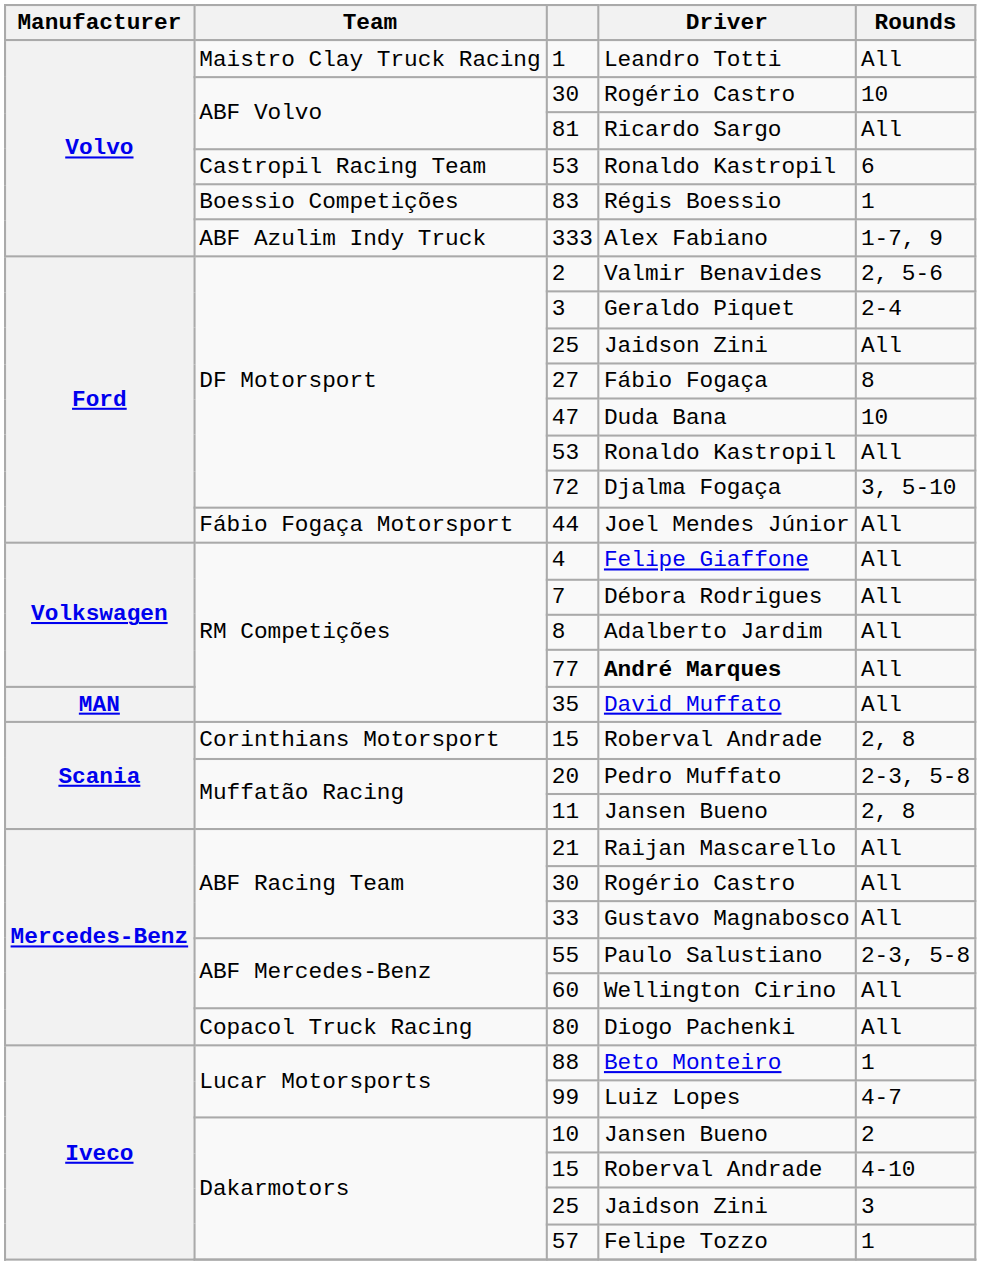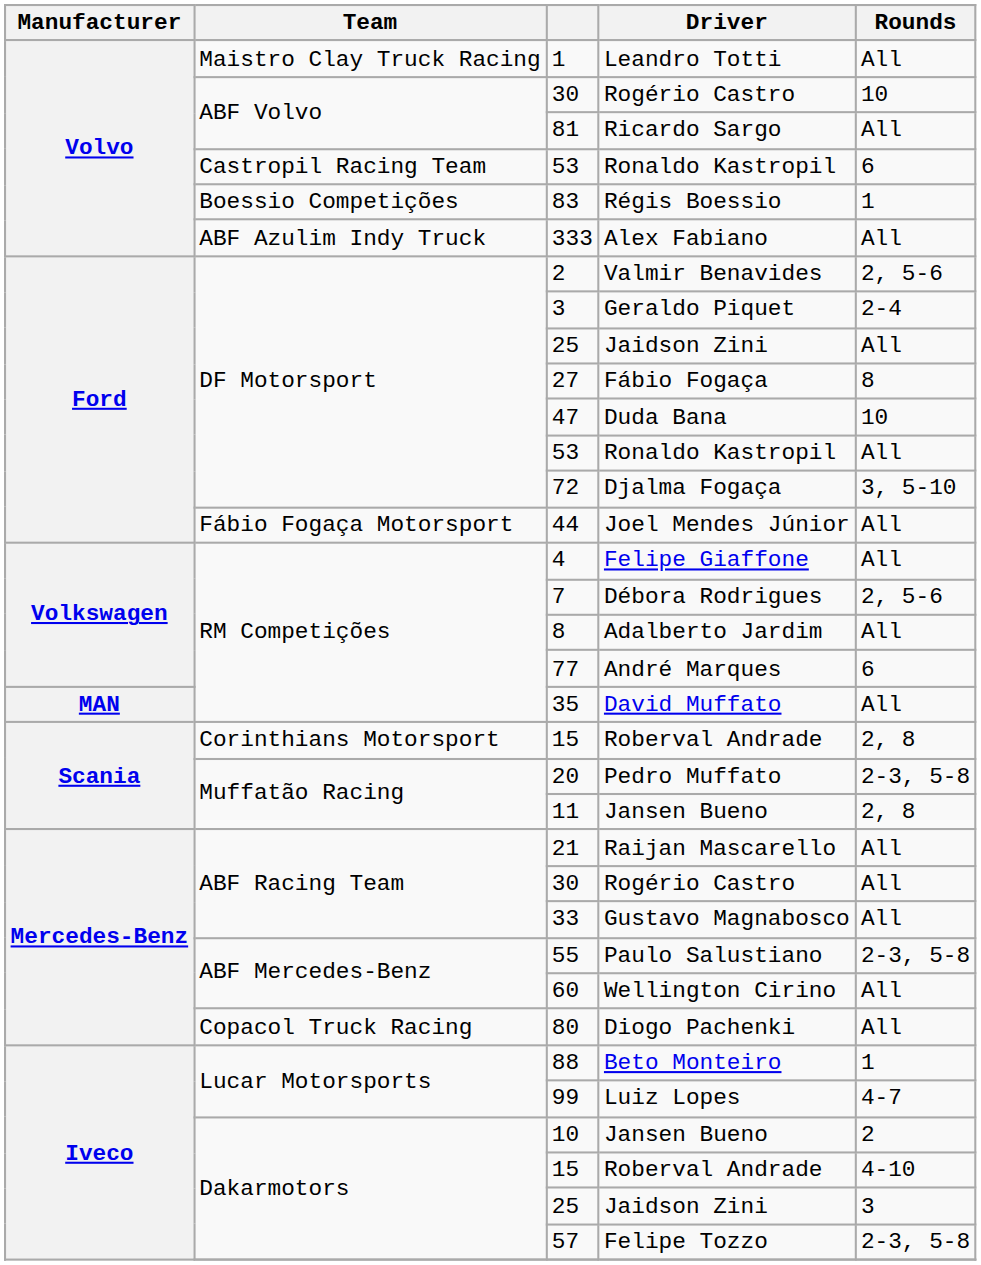333 | Rounds: 1-7, 9 -> All
7 | Rounds: All -> 2, 5-6
77 | Driver: bold -> normal
77 | Rounds: All -> 6
57 | Rounds: 1 -> 2-3, 5-8
